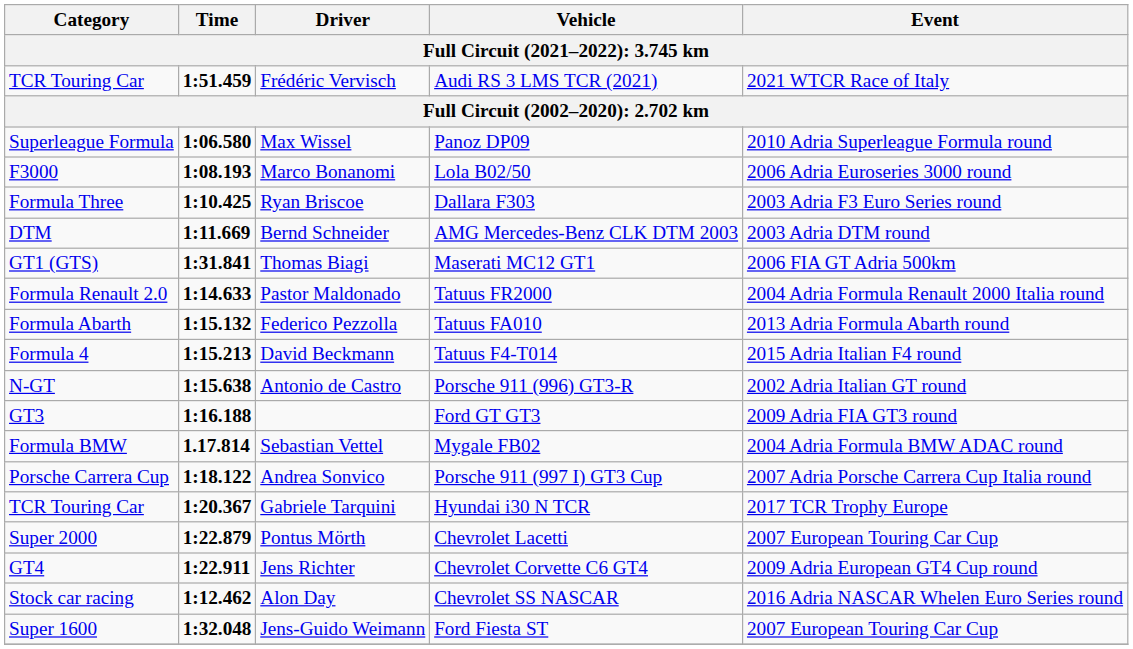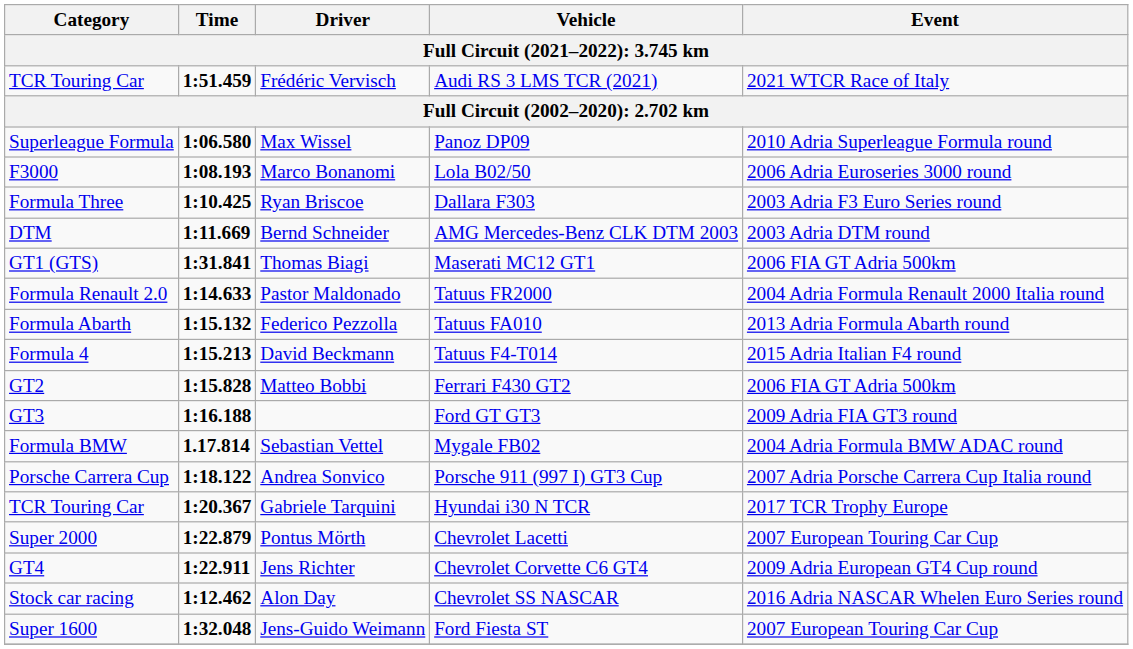- row: N-GT | 1:15.638 | Antonio de Castro | Porsche 911 (996) GT3-R | 2002 Adria Italian GT round
+ row: GT2 | 1:15.828 | Matteo Bobbi | Ferrari F430 GT2 | 2006 FIA GT Adria 500km
